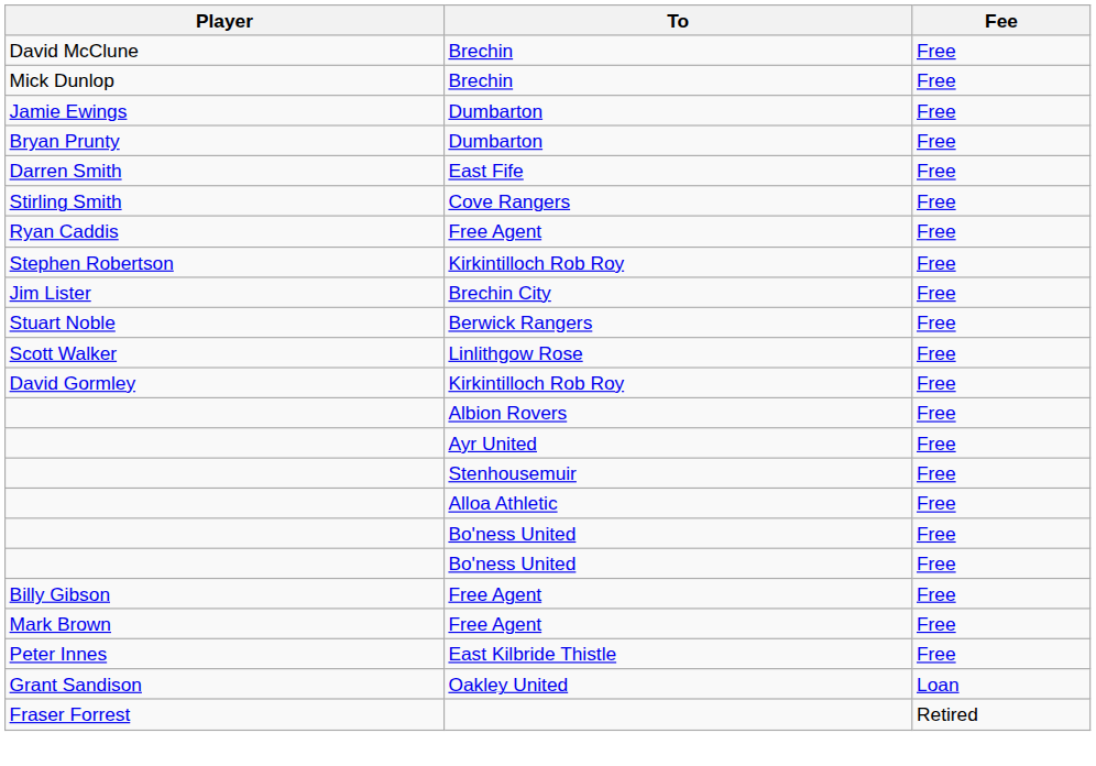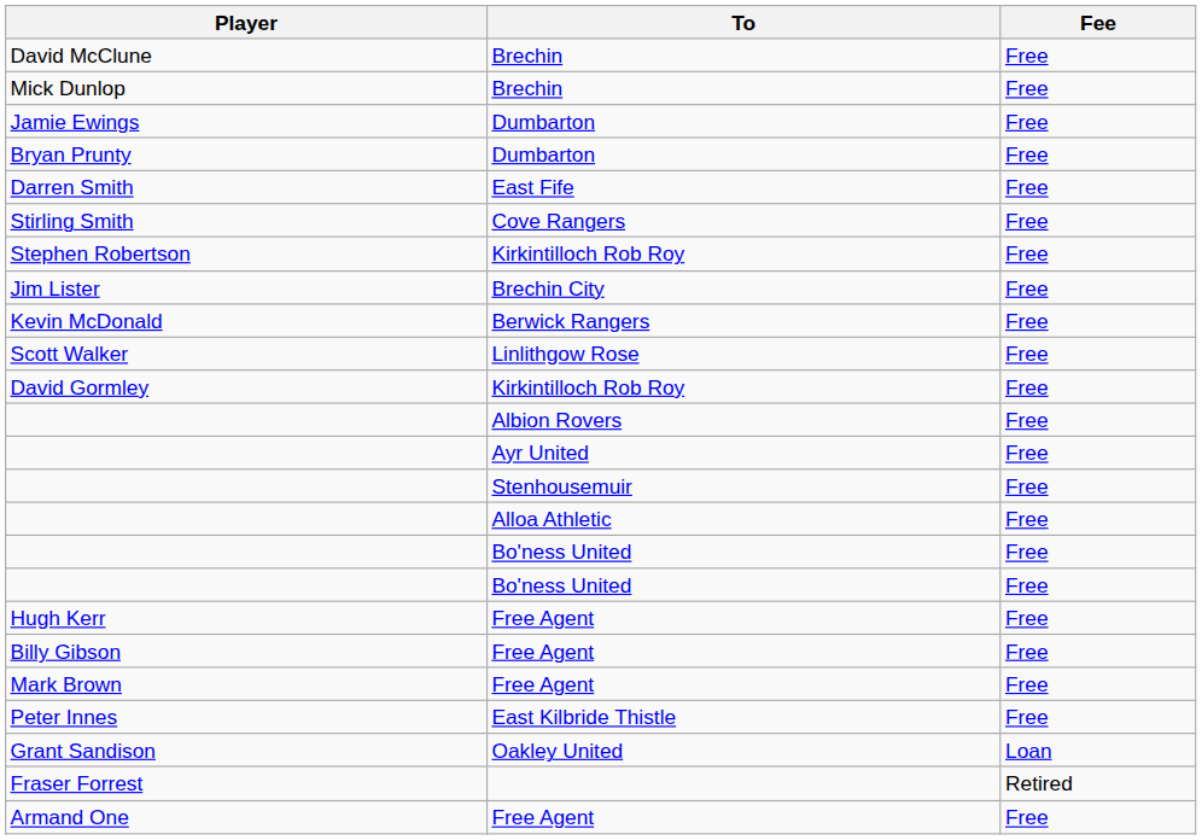- row: Ryan Caddis | Free Agent | Free
- row: Stuart Noble | Berwick Rangers | Free
+ row: Kevin McDonald | Berwick Rangers | Free
+ row: Hugh Kerr | Free Agent | Free
+ row: Armand One | Free Agent | Free
